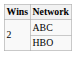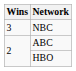+ row: 3 | NBC
